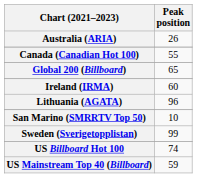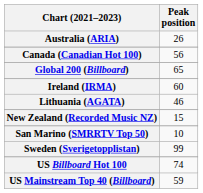Canada (Canadian Hot 100) | Peak position: 55 -> 56
Lithuania (AGATA) | Peak position: 96 -> 46
+ row: New Zealand (Recorded Music NZ) | 15
